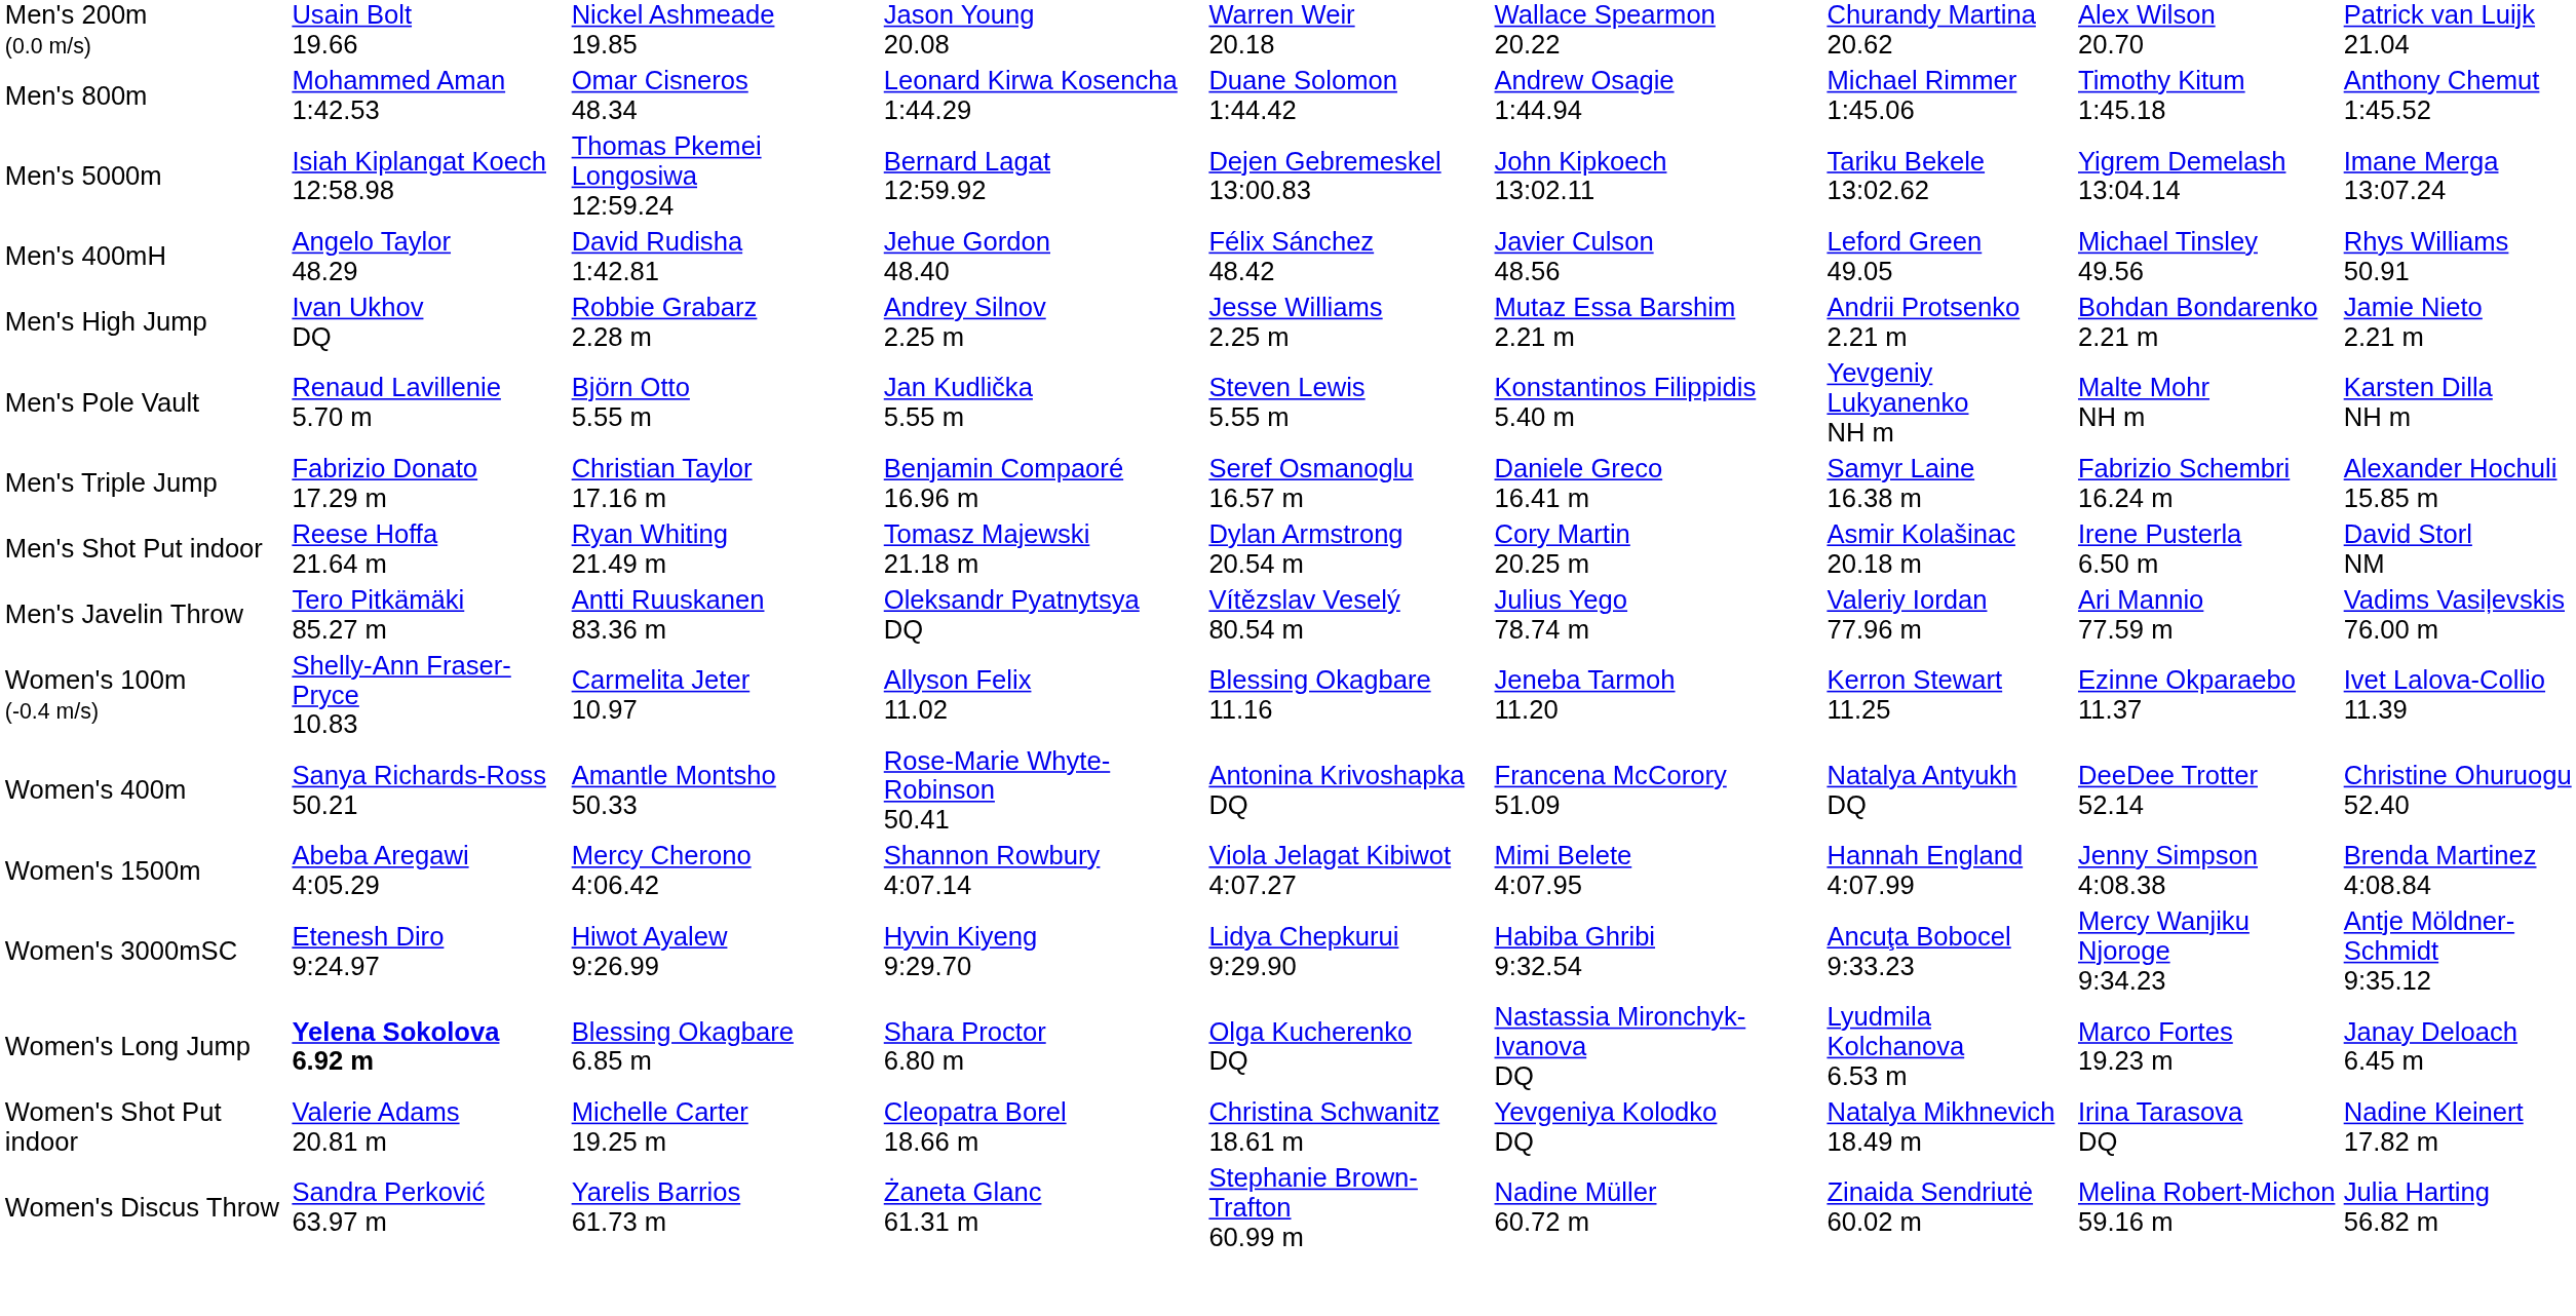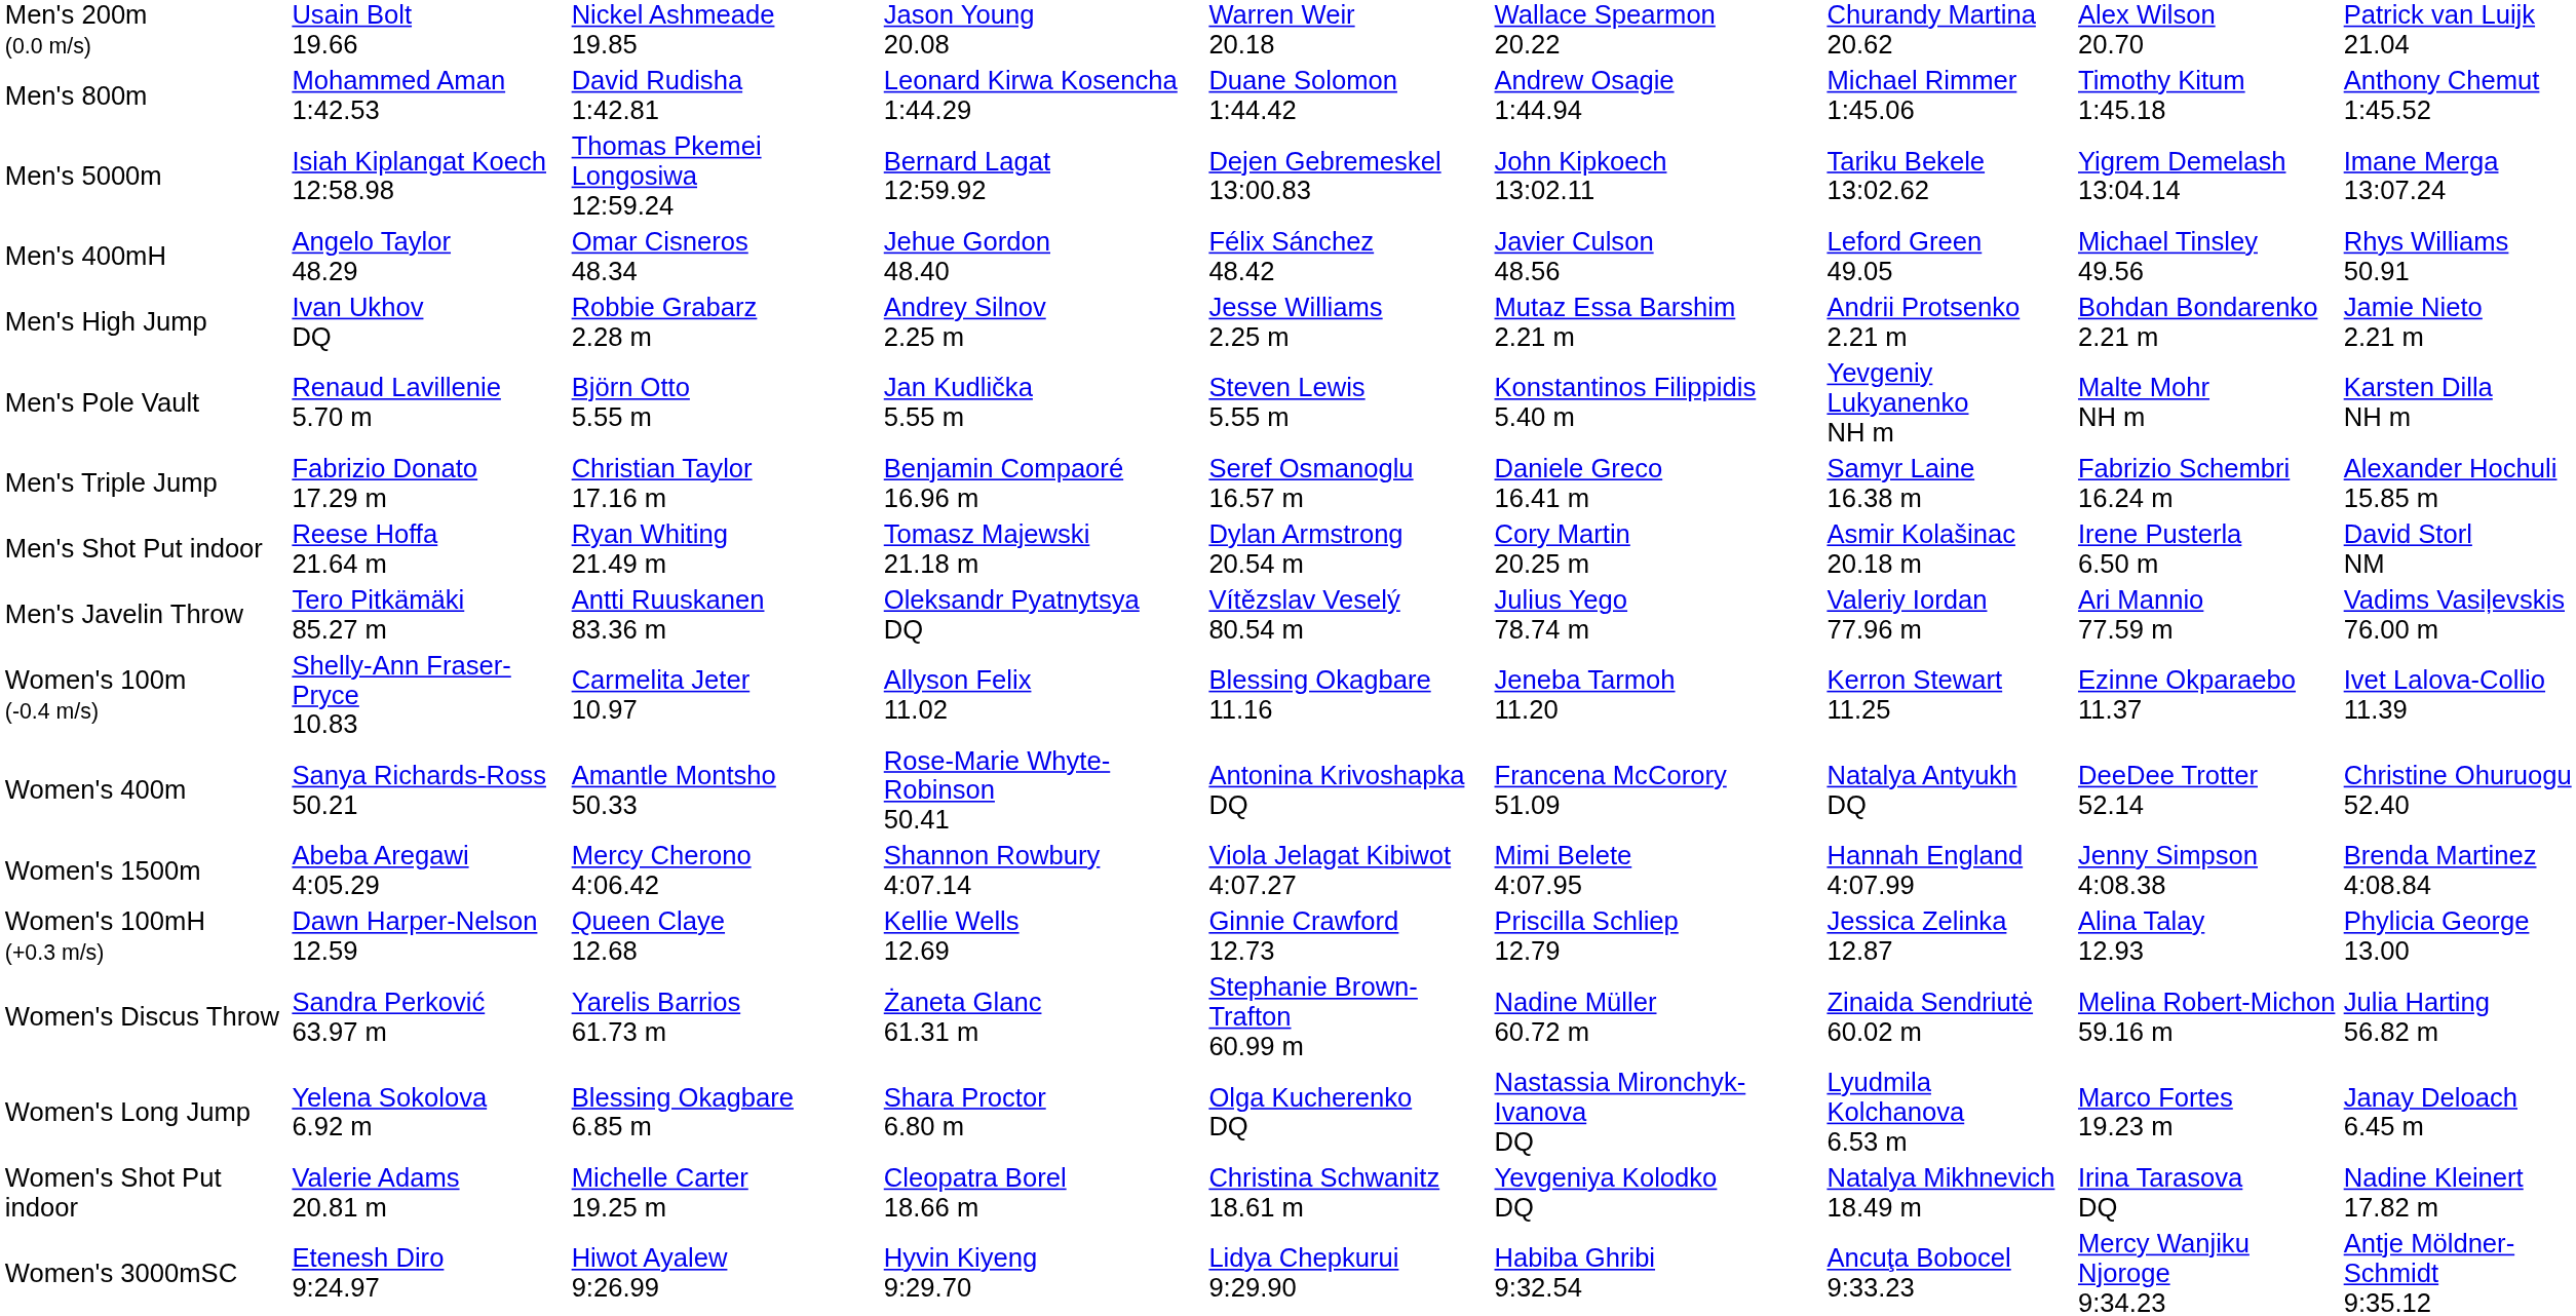Men's 800m | column 3: Omar Cisneros 48.34 -> David Rudisha 1:42.81
Men's 400mH | column 3: David Rudisha 1:42.81 -> Omar Cisneros 48.34
+ row: Women's 100mH (+0.3 m/s) | Dawn Harper-Nelson 12.59 | Queen Claye 12.68 | Kellie Wells 12.69 | Ginnie Crawford 12.73 | Priscilla Schliep 12.79 | Jessica Zelinka 12.87 | Alina Talay 12.93 | Phylicia George 13.00
rows swapped: Women's 3000mSC <-> Women's Discus Throw
Women's Long Jump | column 2: bold -> normal
